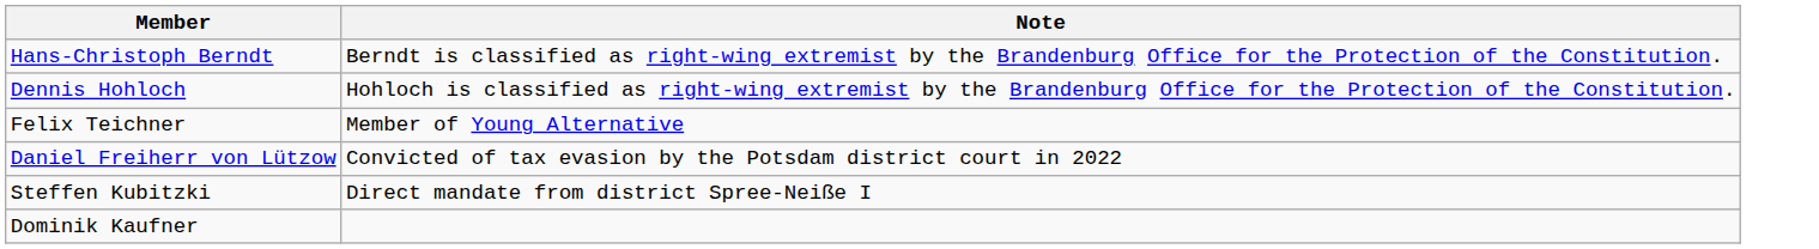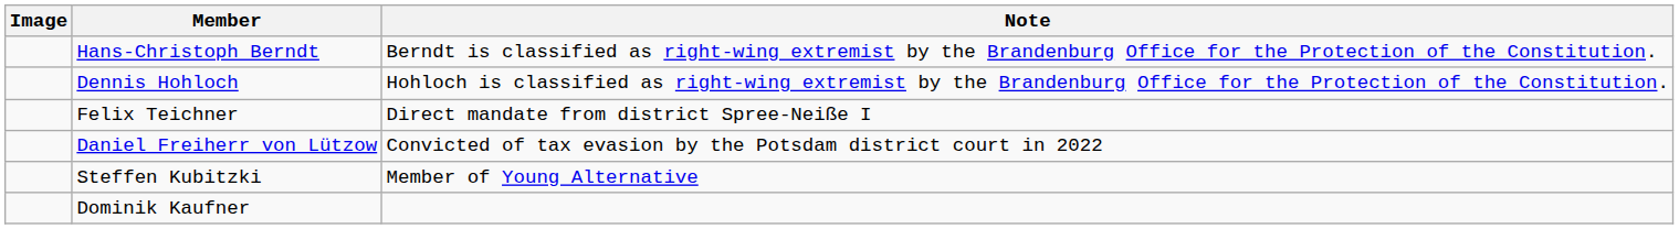+ column: Image
Felix Teichner | Note: Member of Young Alternative -> Direct mandate from district Spree-Neiße I
Steffen Kubitzki | Note: Direct mandate from district Spree-Neiße I -> Member of Young Alternative
